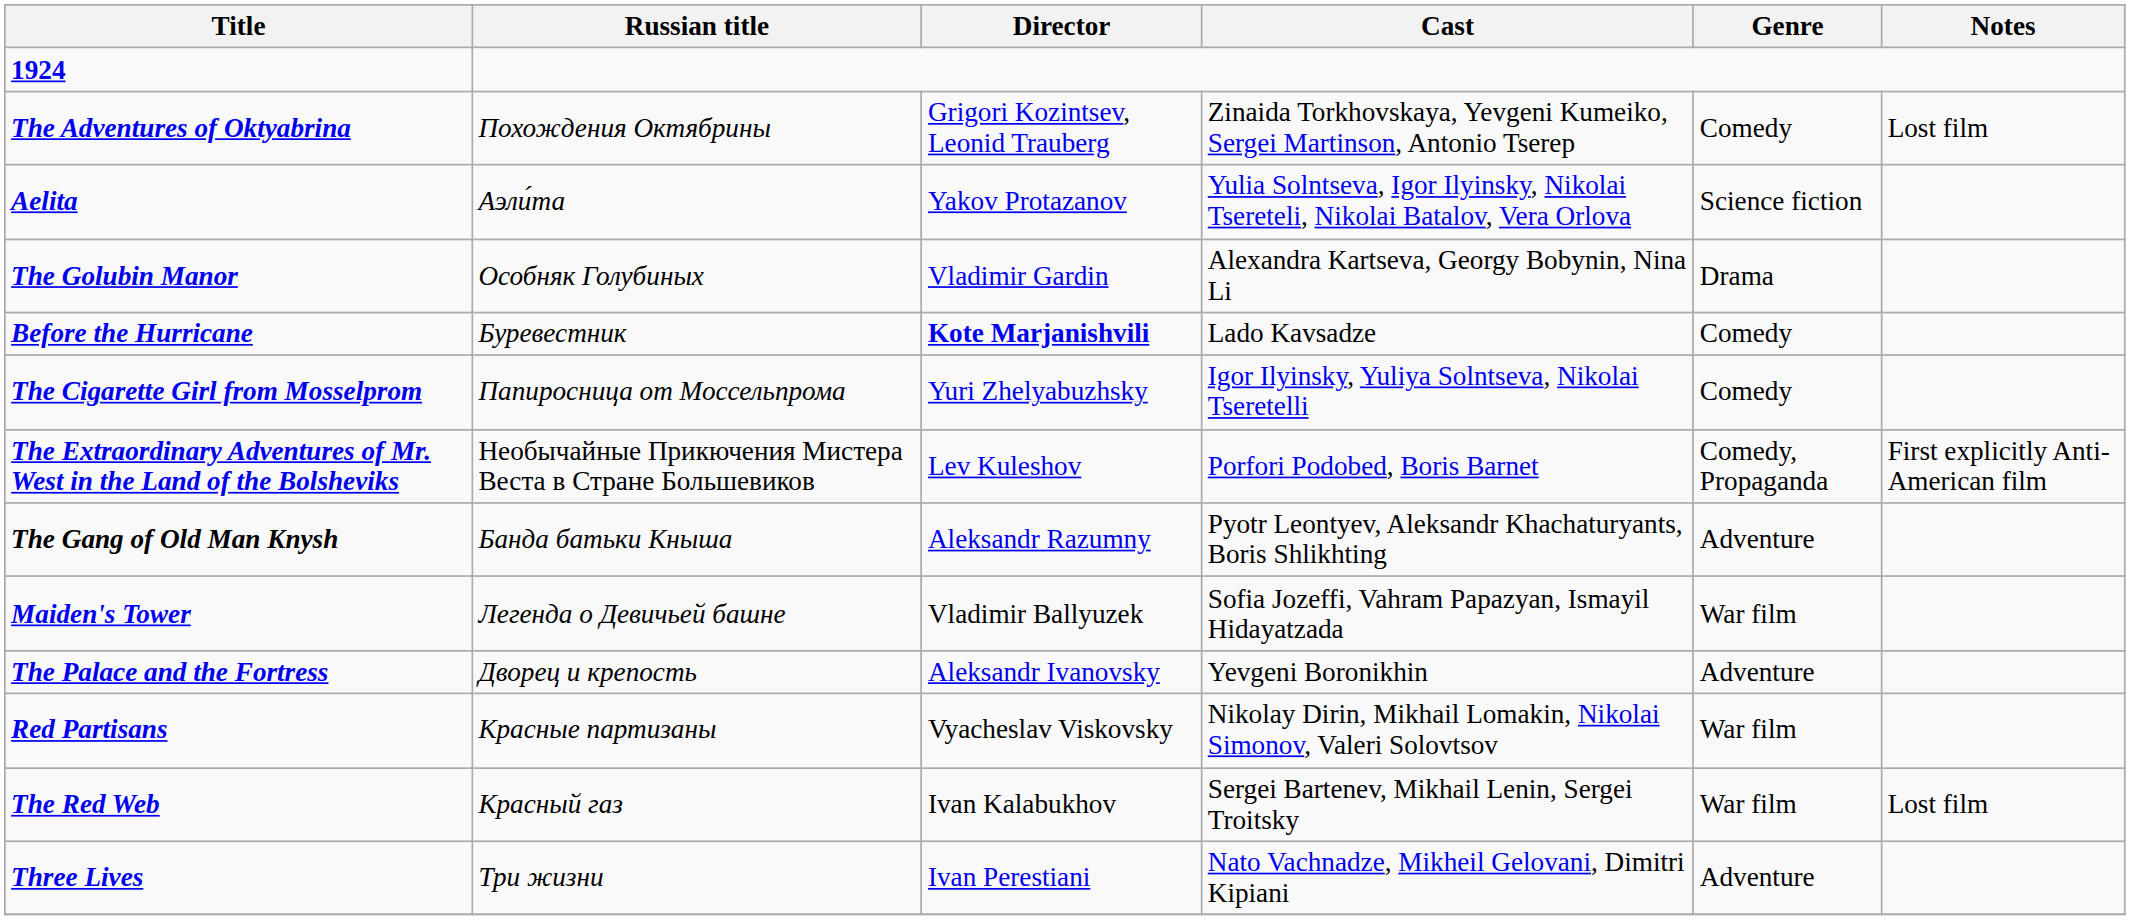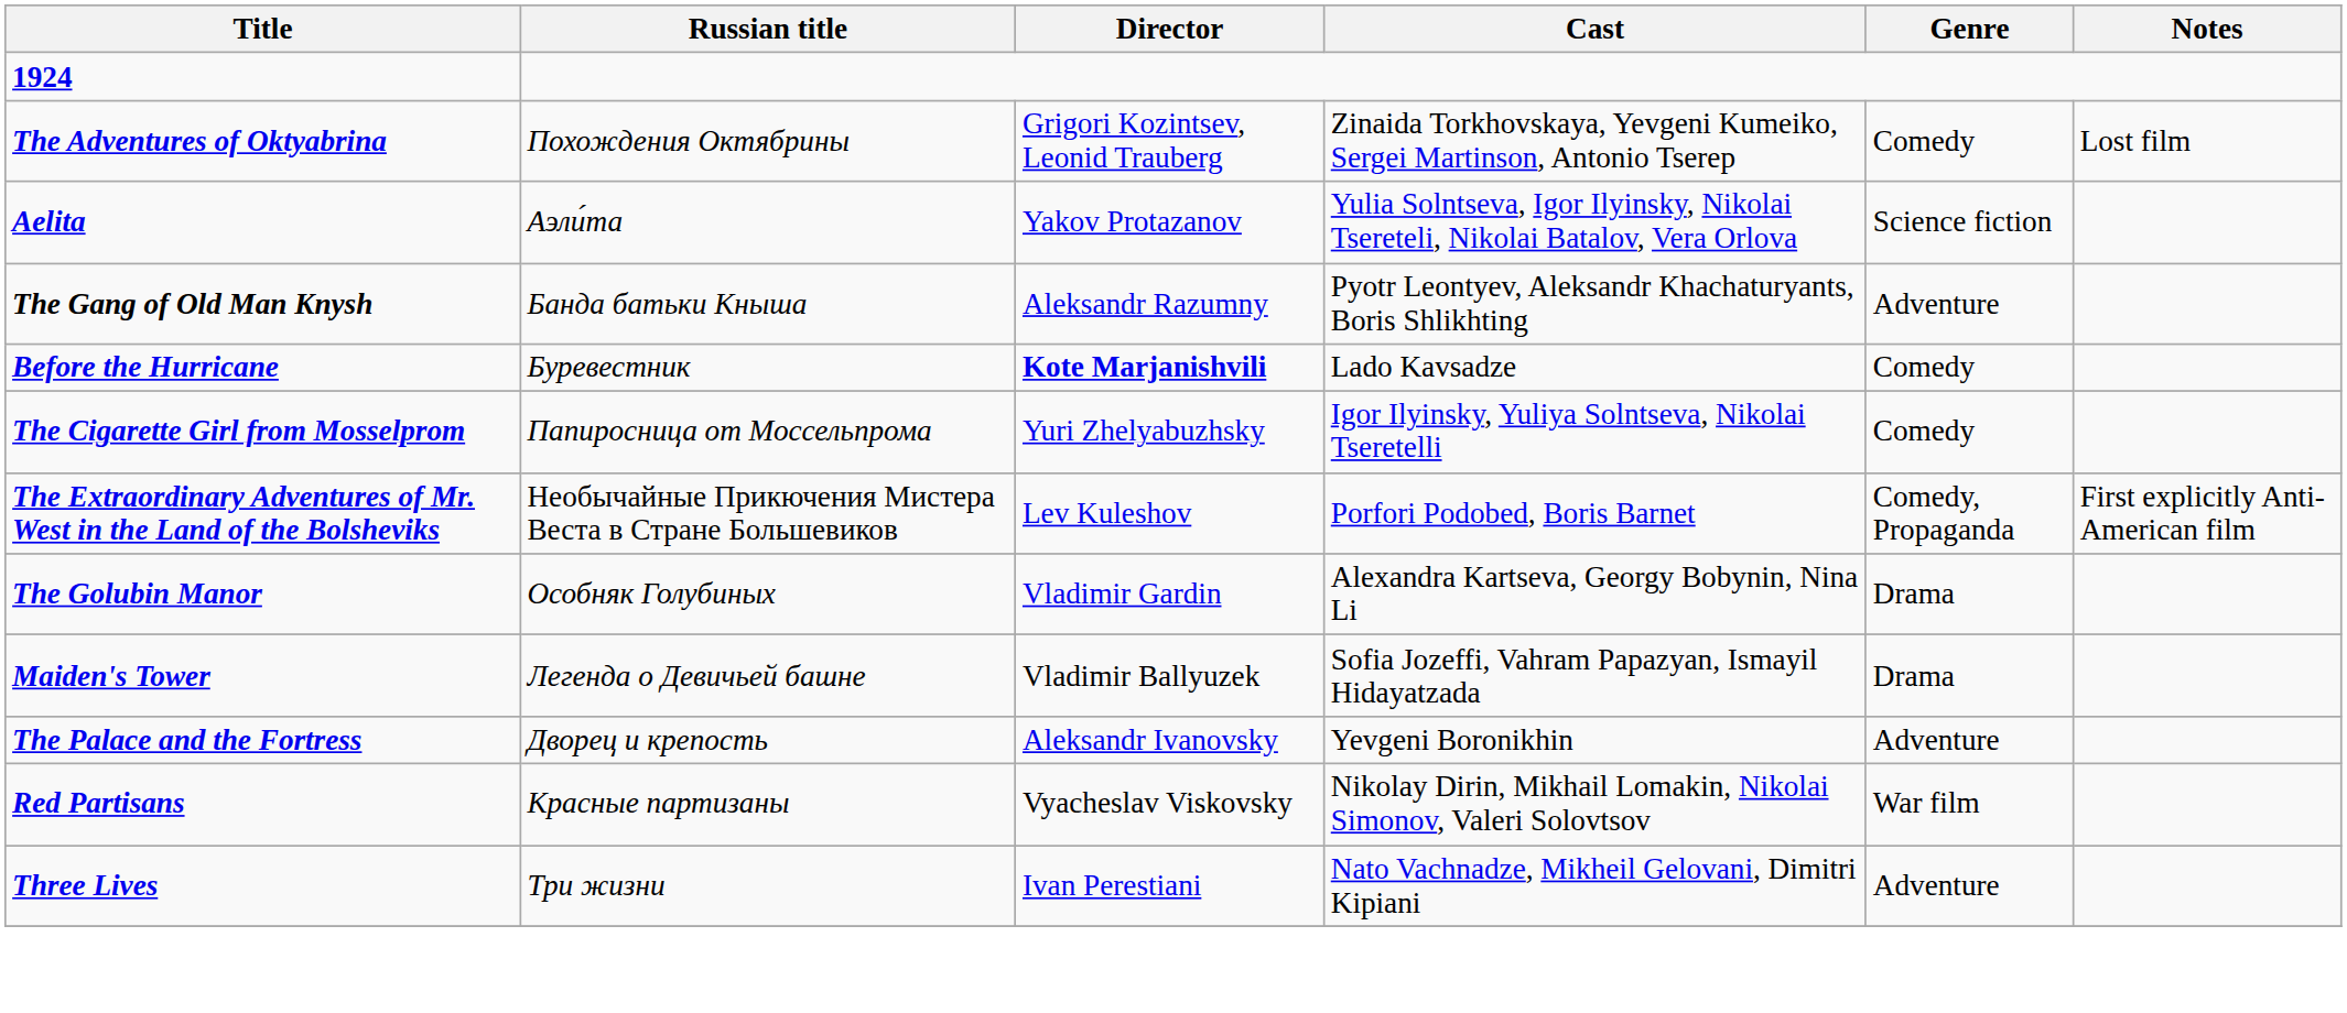rows swapped: The Gang of Old Man Knysh <-> The Golubin Manor
Maiden's Tower | Genre: War film -> Drama
- row: The Red Web | Красный газ | Ivan Kalabukhov | Sergei Bartenev, Mikhail Lenin, Sergei Troitsky | War film | Lost film
